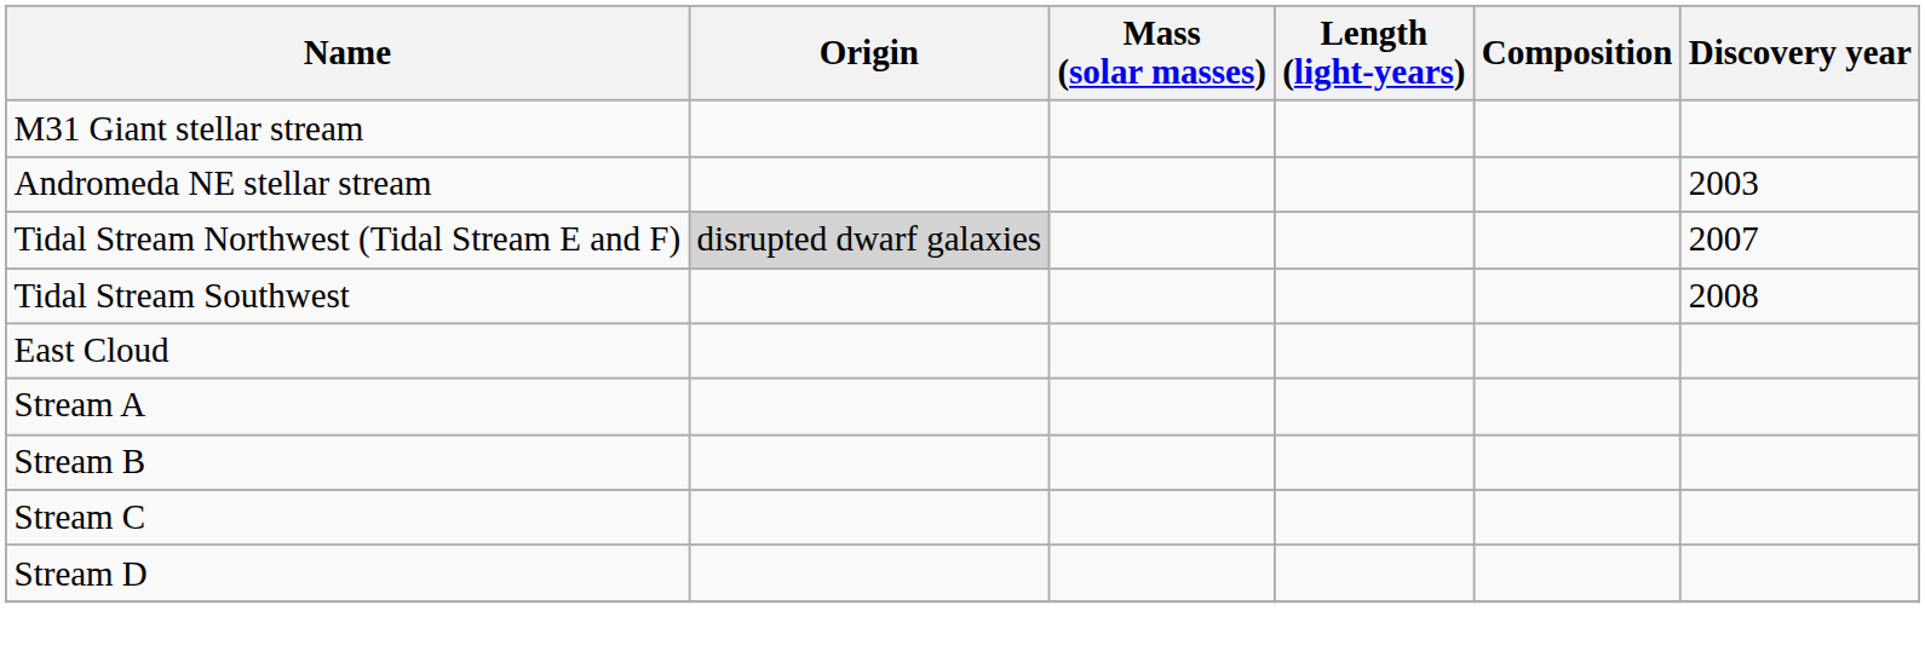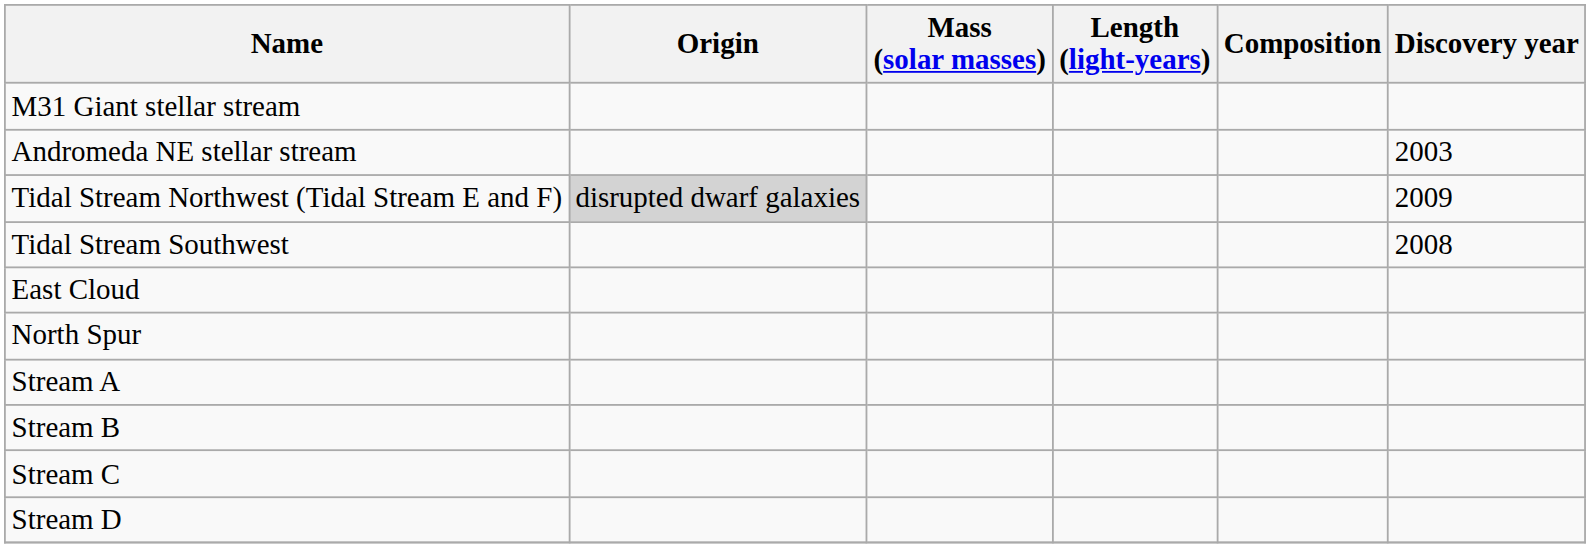Tidal Stream Northwest (Tidal Stream E and F) | Discovery year: 2007 -> 2009
+ row: North Spur
